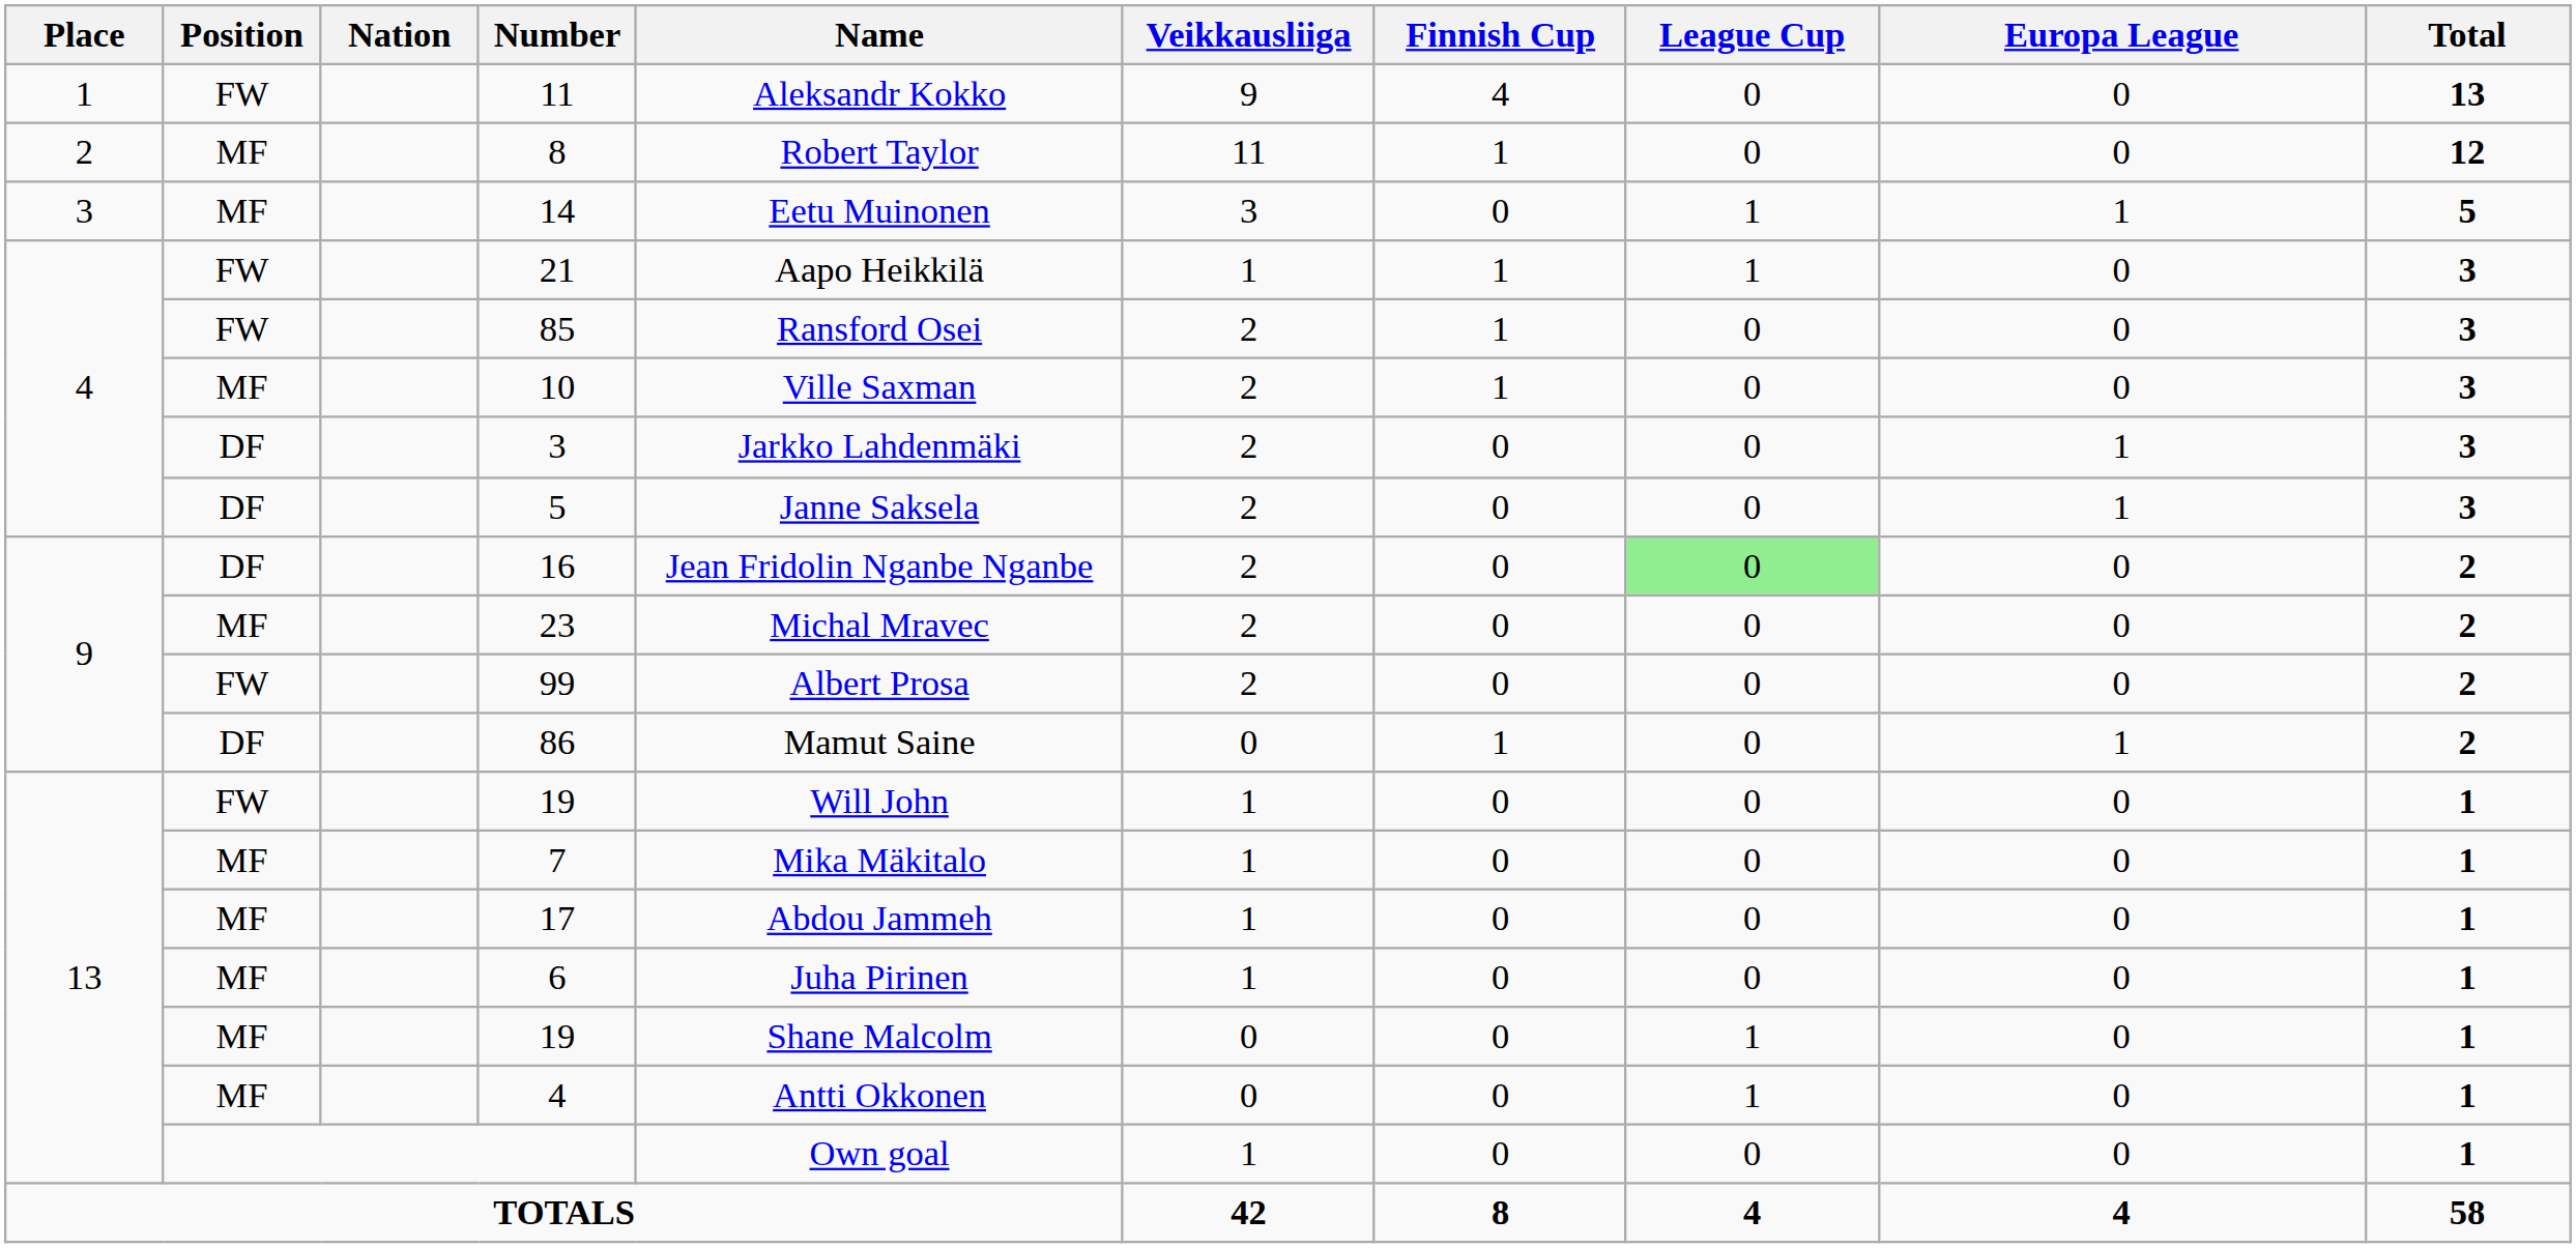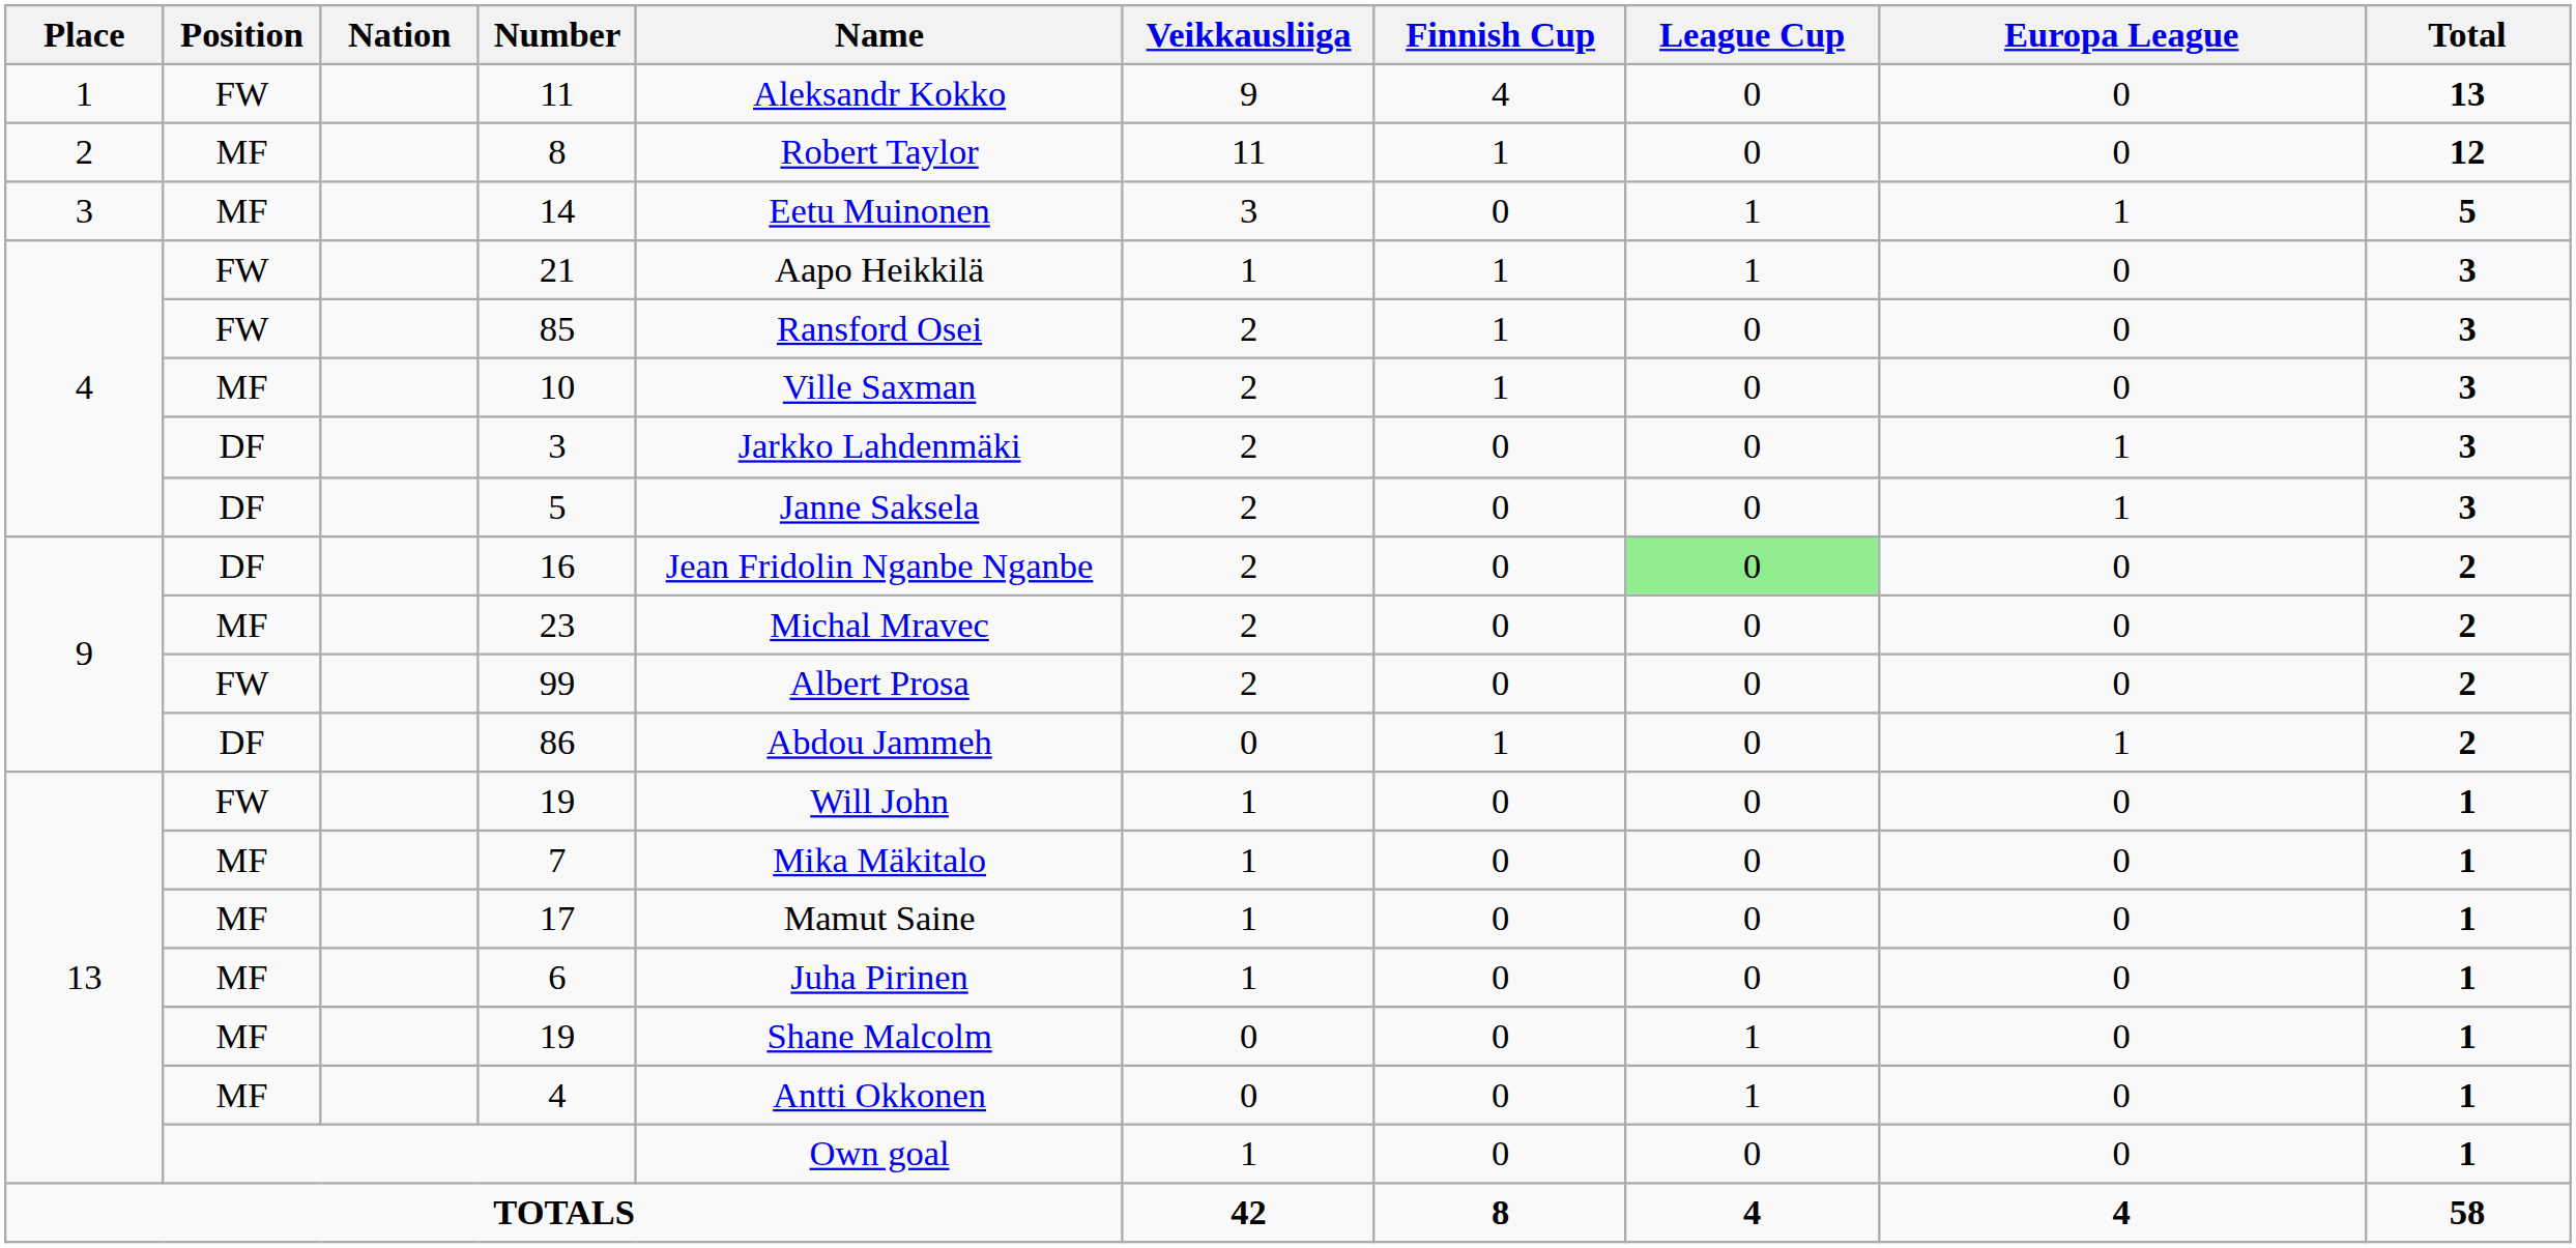86 | Name: Mamut Saine -> Abdou Jammeh
17 | Name: Abdou Jammeh -> Mamut Saine
